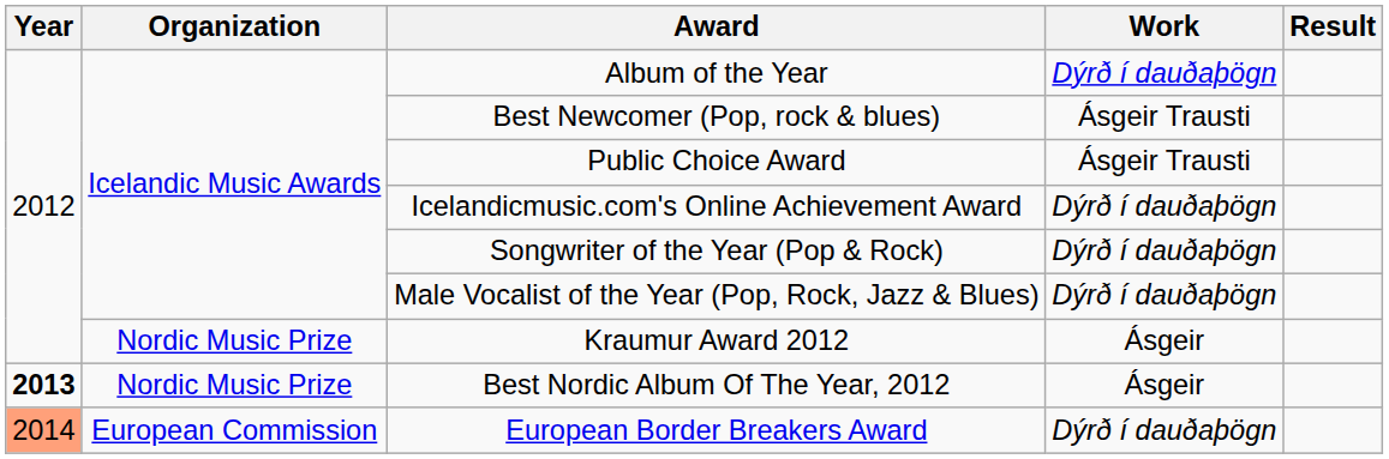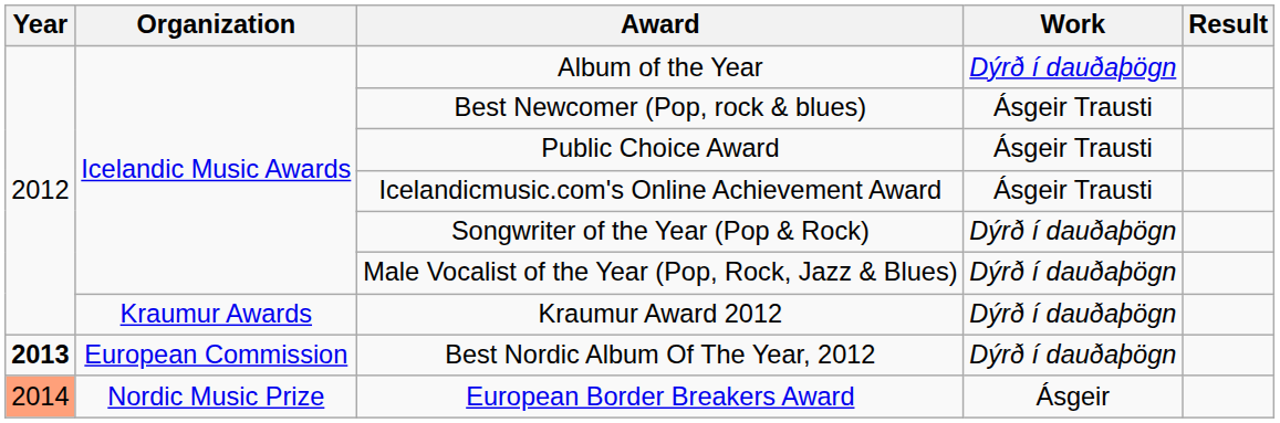Icelandicmusic.com's Online Achievement Award | Work: Dýrð í dauðaþögn -> Ásgeir Trausti
Kraumur Award 2012 | Organization: Nordic Music Prize -> Kraumur Awards
Kraumur Award 2012 | Work: Ásgeir -> Dýrð í dauðaþögn
Best Nordic Album Of The Year, 2012 | Organization: Nordic Music Prize -> European Commission
Best Nordic Album Of The Year, 2012 | Work: Ásgeir -> Dýrð í dauðaþögn
European Border Breakers Award | Organization: European Commission -> Nordic Music Prize
European Border Breakers Award | Work: Dýrð í dauðaþögn -> Ásgeir
